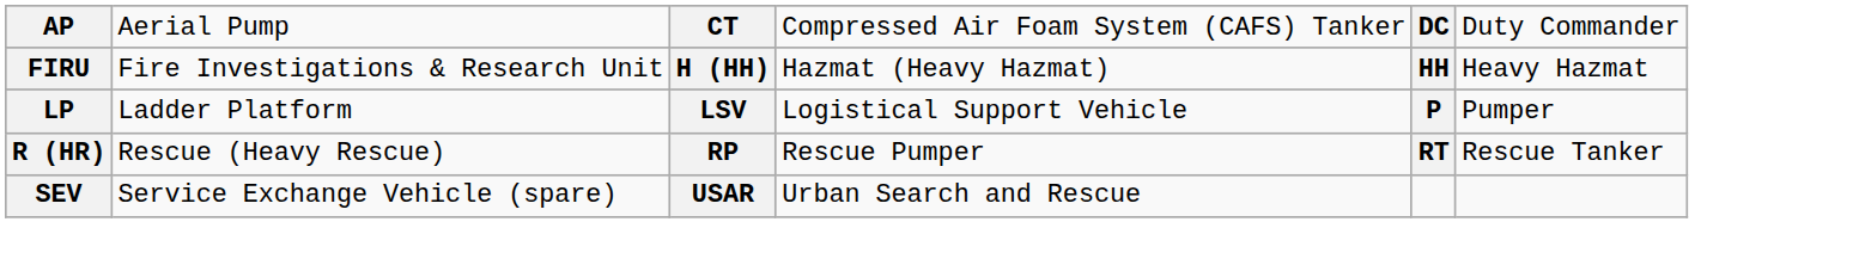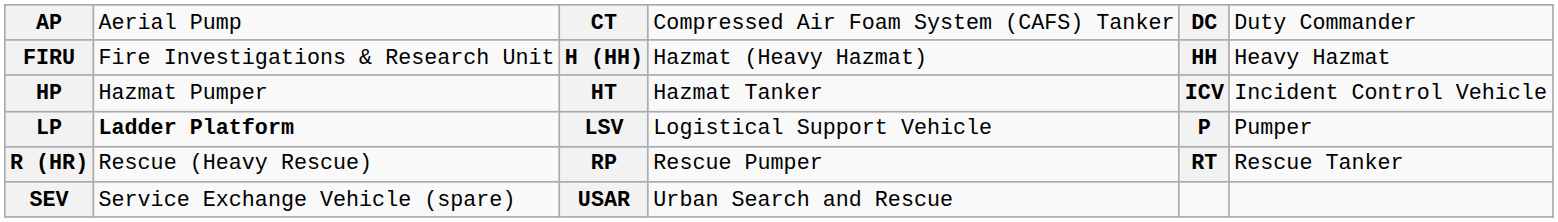+ row: HP | Hazmat Pumper | HT | Hazmat Tanker | ICV | Incident Control Vehicle
LP | column 2: normal -> bold
